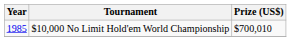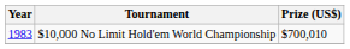$10,000 No Limit Hold'em World Championship | Year: 1985 -> 1983
